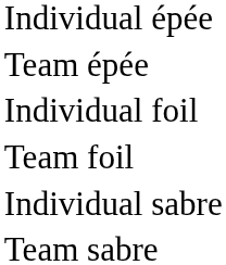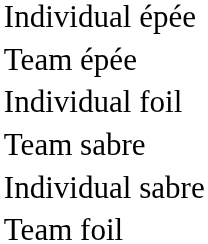rows swapped: Team foil <-> Team sabre
